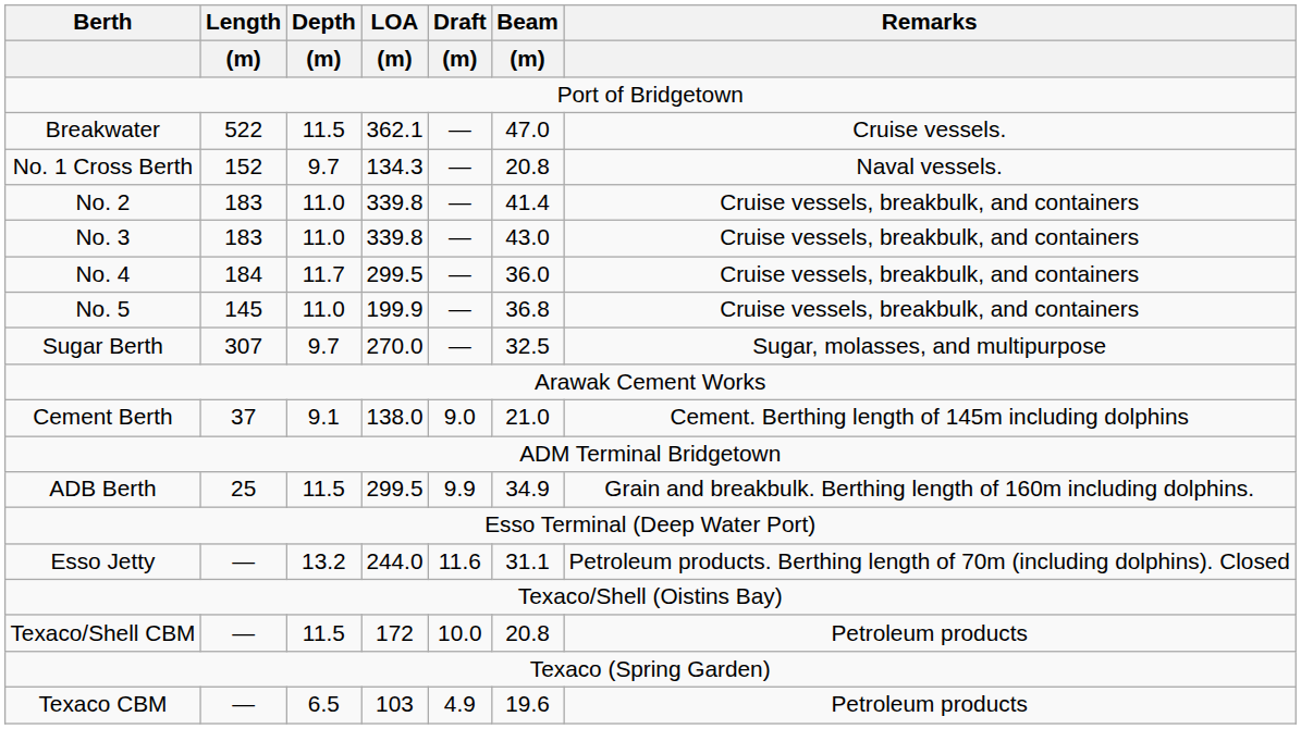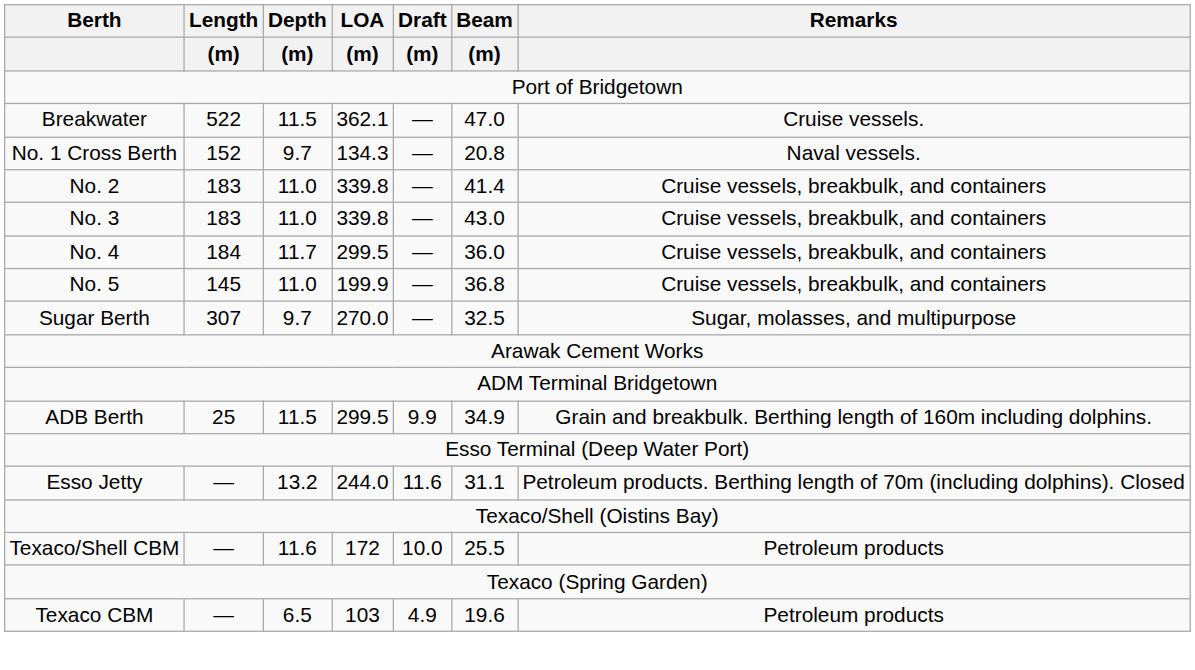- row: Cement Berth | 37 | 9.1 | 138.0 | 9.0 | 21.0 | Cement. Berthing length of 145m including dolphins
Texaco/Shell CBM | Depth / (m): 11.5 -> 11.6
Texaco/Shell CBM | Beam / (m): 20.8 -> 25.5
